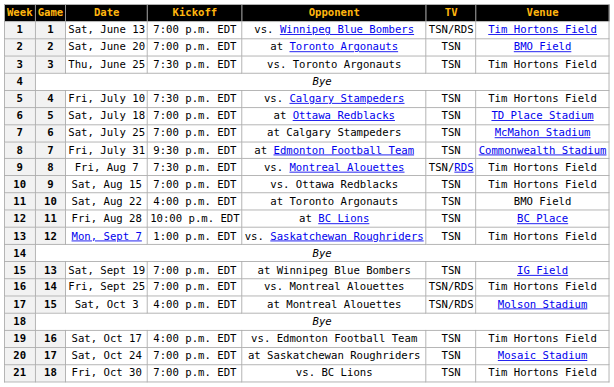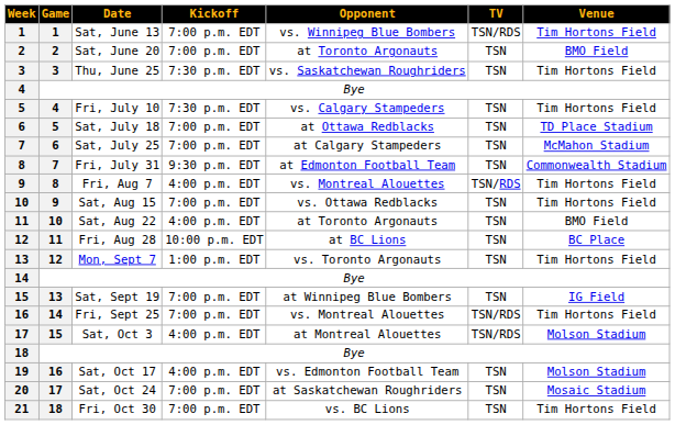Thu, June 25 | Opponent: vs. Toronto Argonauts -> vs. Saskatchewan Roughriders
Fri, Aug 7 | Kickoff: 7:30 p.m. EDT -> 4:00 p.m. EDT
Mon, Sept 7 | Opponent: vs. Saskatchewan Roughriders -> vs. Toronto Argonauts
Sat, Oct 17 | Venue: Tim Hortons Field -> Molson Stadium
